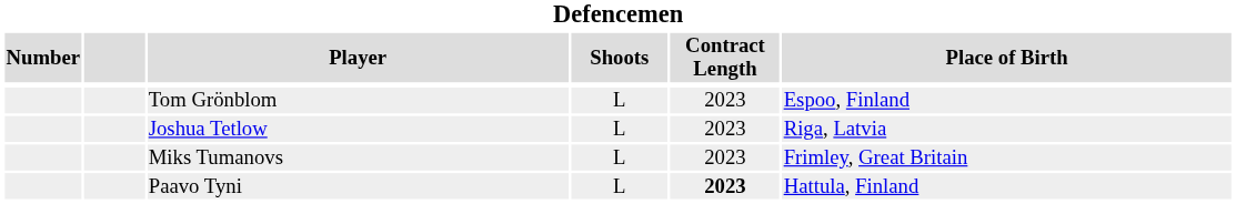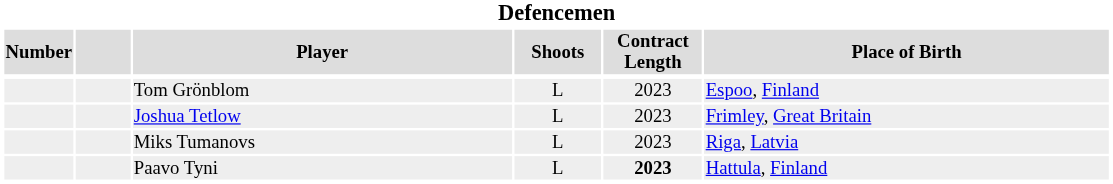Joshua Tetlow | Place of Birth: Riga, Latvia -> Frimley, Great Britain
Miks Tumanovs | Place of Birth: Frimley, Great Britain -> Riga, Latvia
